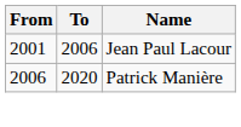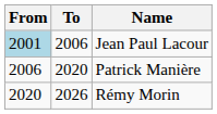Jean Paul Lacour | From: no background -> lightblue background
+ row: 2020 | 2026 | Rémy Morin
